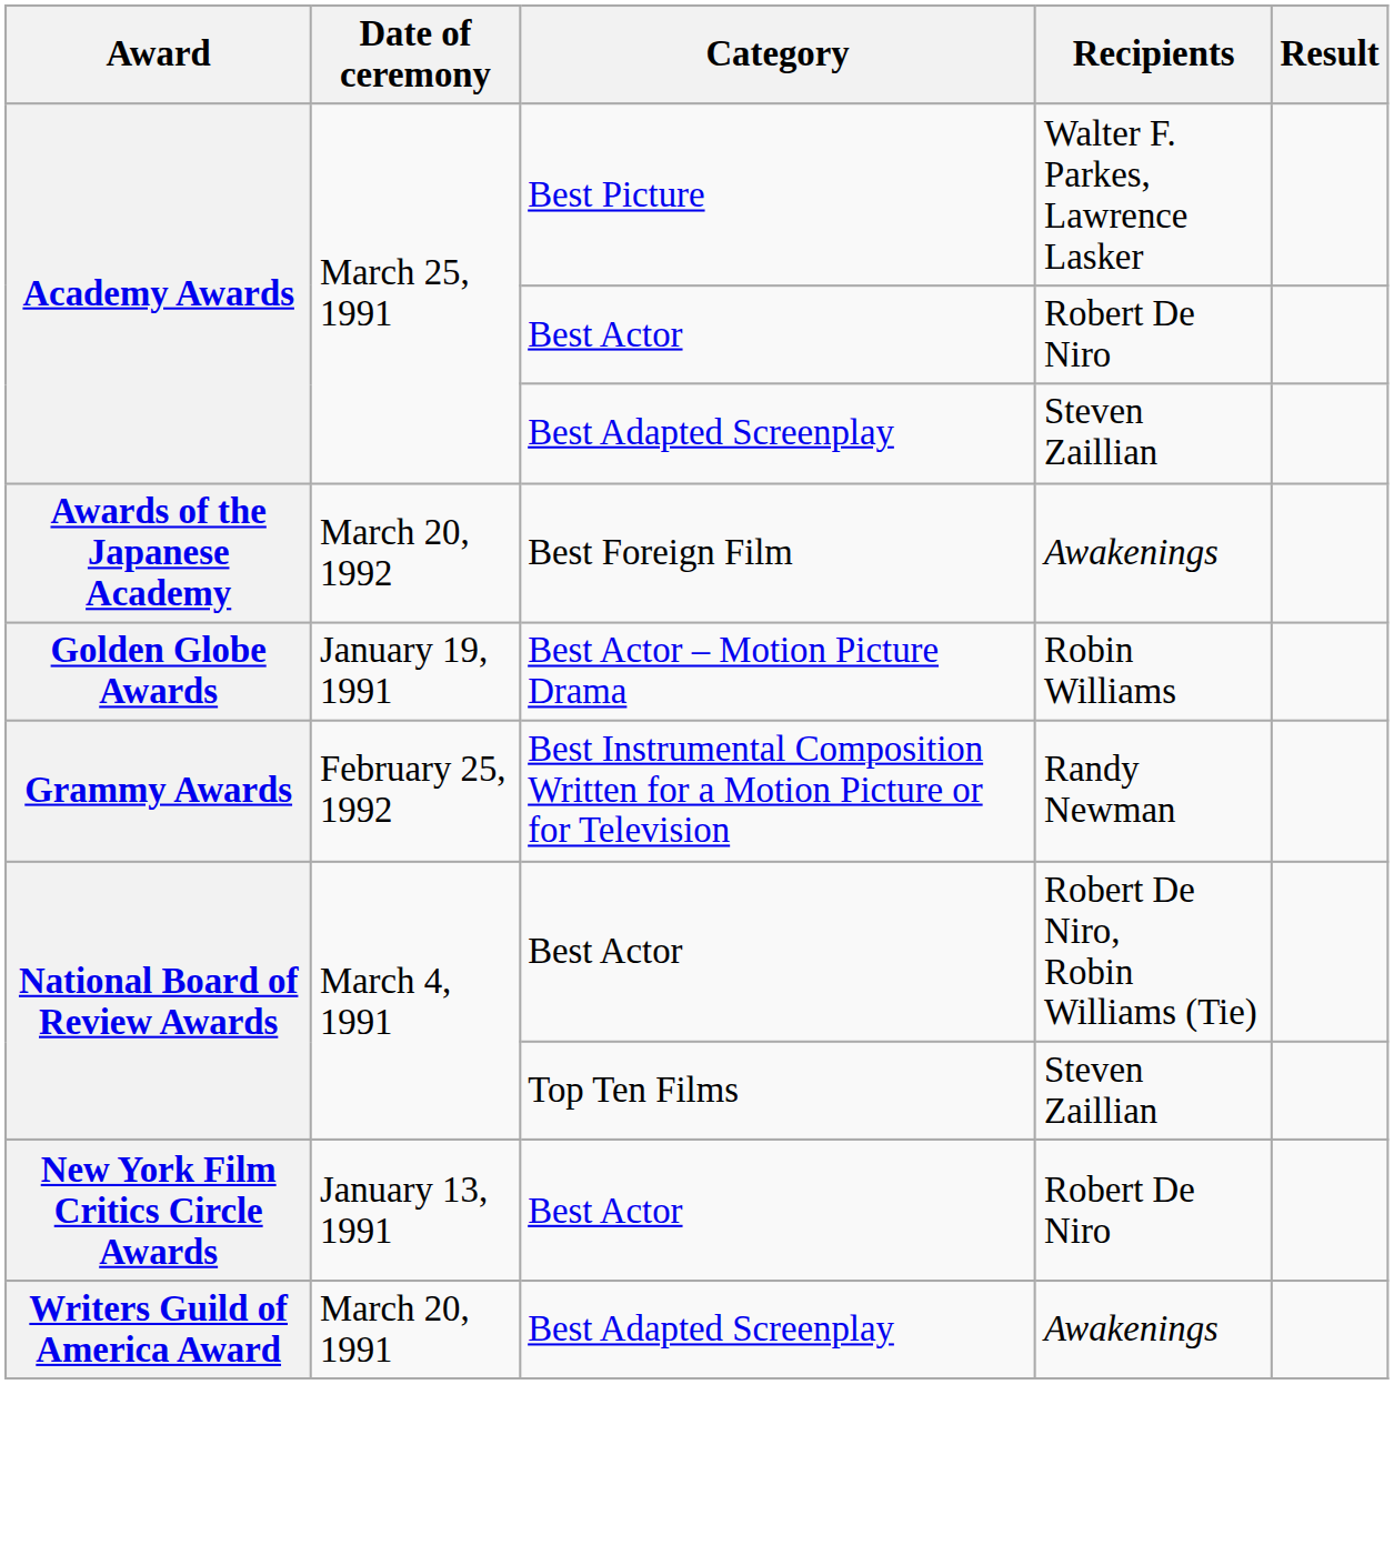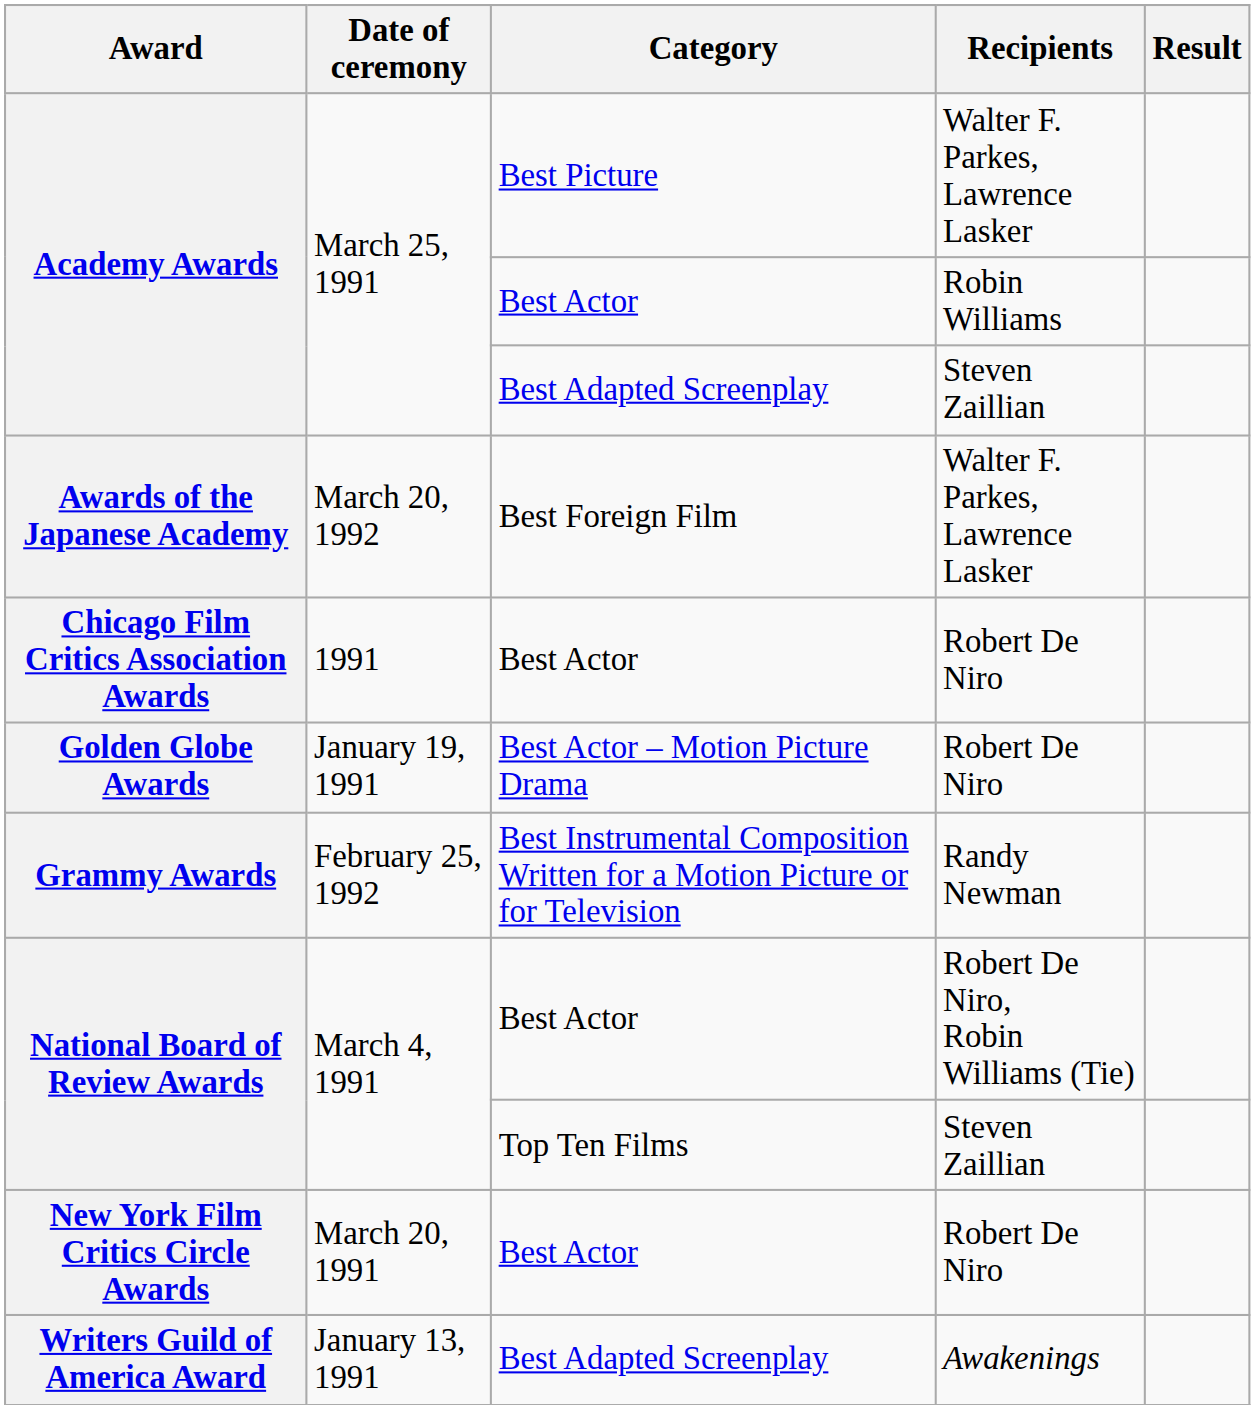Academy Awards / Best Actor | Recipients: Robert De Niro -> Robin Williams
Awards of the Japanese Academy | Recipients: Awakenings -> Walter F. Parkes, Lawrence Lasker
+ row: Chicago Film Critics Association Awards | 1991 | Best Actor | Robert De Niro
Golden Globe Awards | Recipients: Robin Williams -> Robert De Niro
New York Film Critics Circle Awards | Date of ceremony: January 13, 1991 -> March 20, 1991
Writers Guild of America Award | Date of ceremony: March 20, 1991 -> January 13, 1991
